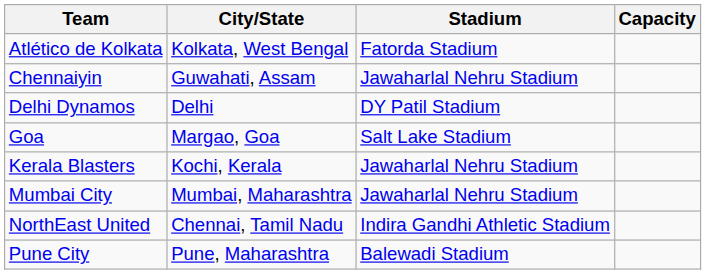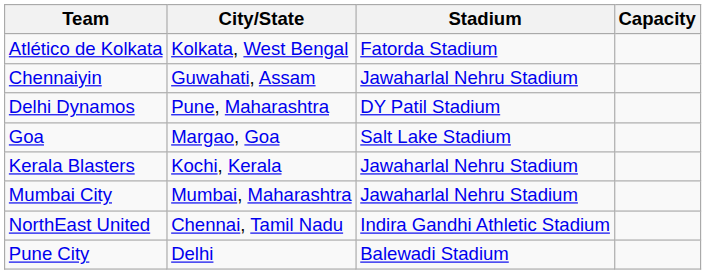Delhi Dynamos | City/State: Delhi -> Pune, Maharashtra
Pune City | City/State: Pune, Maharashtra -> Delhi
